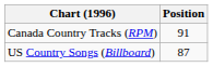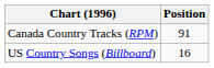US Country Songs (Billboard) | Position: 87 -> 16
